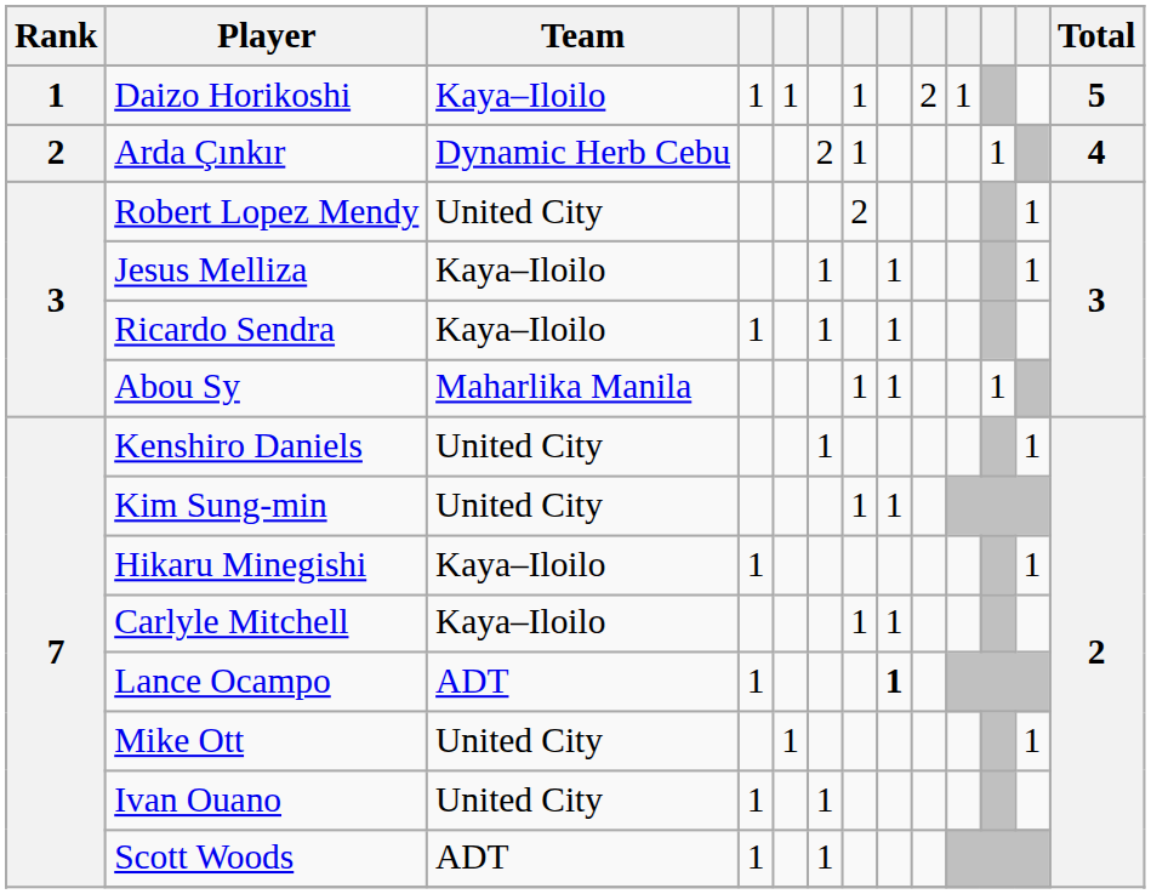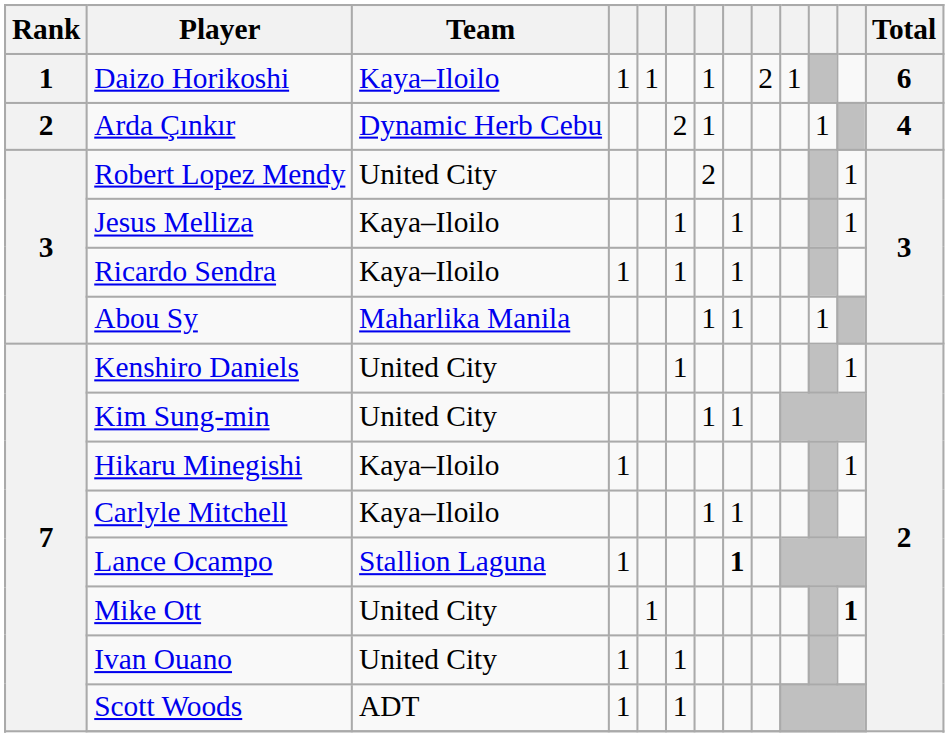Daizo Horikoshi | Total: 5 -> 6
Lance Ocampo | Team: ADT -> Stallion Laguna
Mike Ott | column 12: normal -> bold
